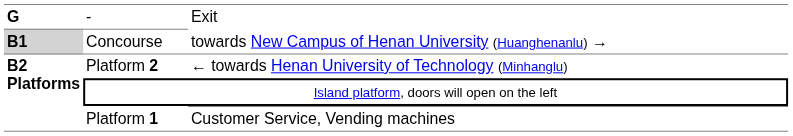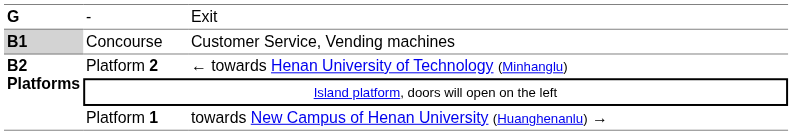Concourse | column 3: towards New Campus of Henan University (Huanghenanlu) → -> Customer Service, Vending machines
Platform 1 | column 3: Customer Service, Vending machines -> towards New Campus of Henan University (Huanghenanlu) →
